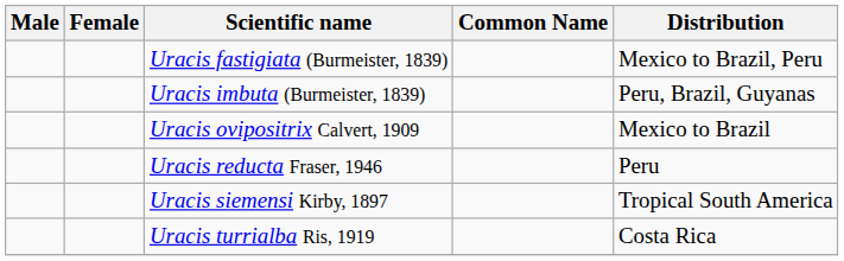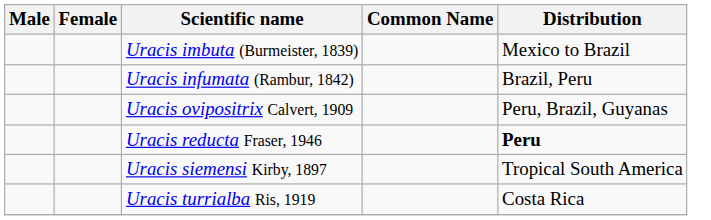- row: Uracis fastigiata (Burmeister, 1839) | Mexico to Brazil, Peru
Uracis imbuta (Burmeister, 1839) | Distribution: Peru, Brazil, Guyanas -> Mexico to Brazil
+ row: Uracis infumata (Rambur, 1842) | Brazil, Peru
Uracis ovipositrix Calvert, 1909 | Distribution: Mexico to Brazil -> Peru, Brazil, Guyanas
Uracis reducta Fraser, 1946 | Distribution: normal -> bold
